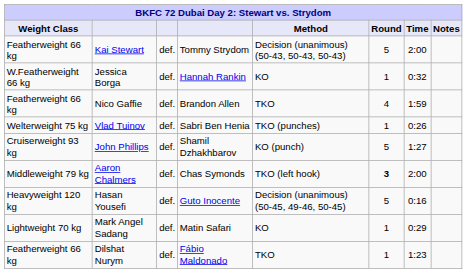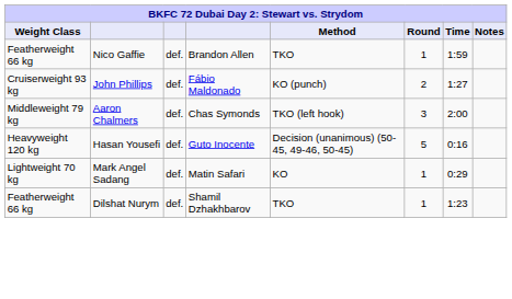- row: Featherweight 66 kg | Kai Stewart | def. | Tommy Strydom | Decision (unanimous) (50-43, 50-43, 50-43) | 5 | 2:00
- row: W.Featherweight 66 kg | Jessica Borga | def. | Hannah Rankin | KO | 1 | 0:32
Nico Gaffie | Round: 4 -> 1
- row: Welterweight 75 kg | Vlad Tuinov | def. | Sabri Ben Henia | TKO (punches) | 1 | 0:26
John Phillips | column 4: Shamil Dzhakhbarov -> Fábio Maldonado
John Phillips | Round: 5 -> 2
Aaron Chalmers | Round: bold -> normal
Dilshat Nurym | column 4: Fábio Maldonado -> Shamil Dzhakhbarov
